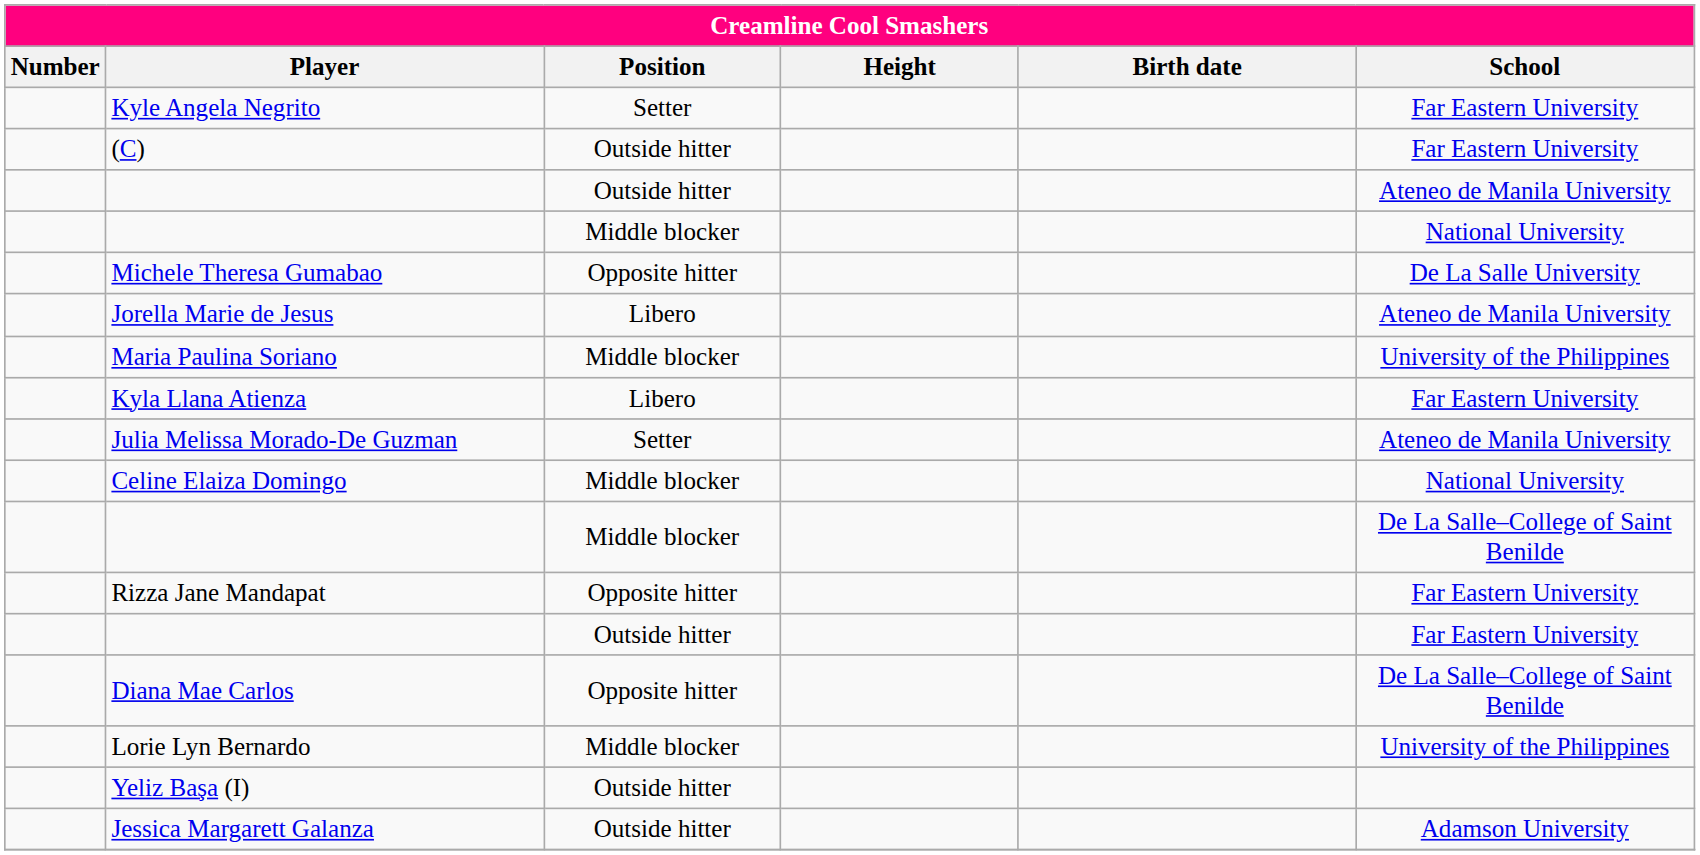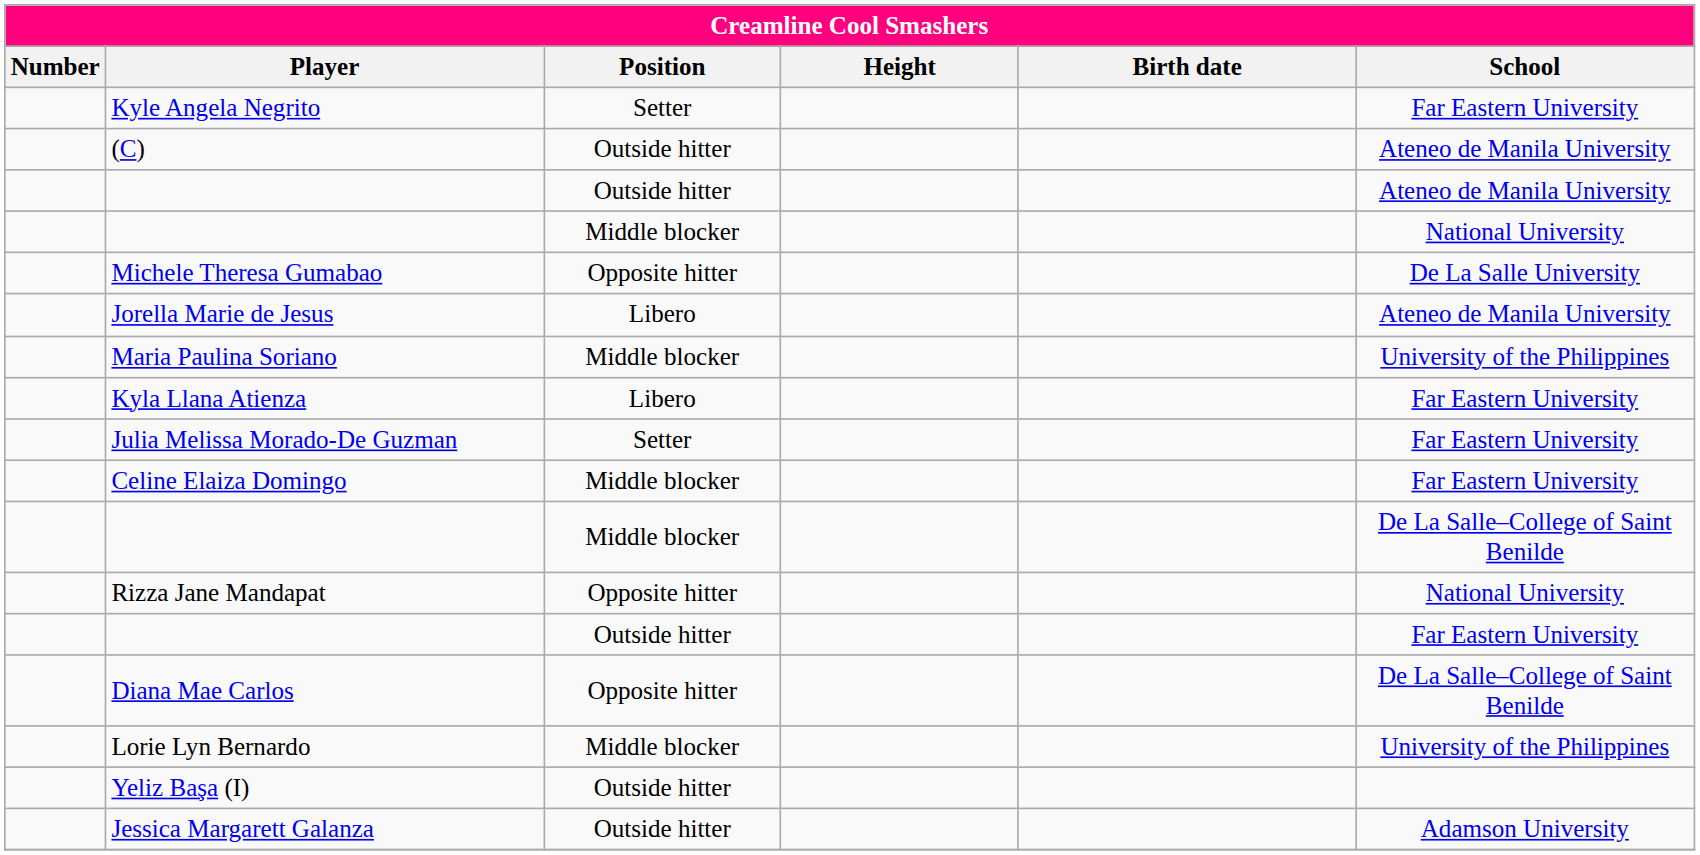(C) | School: Far Eastern University -> Ateneo de Manila University
Julia Melissa Morado-De Guzman | School: Ateneo de Manila University -> Far Eastern University
Celine Elaiza Domingo | School: National University -> Far Eastern University
Rizza Jane Mandapat | School: Far Eastern University -> National University
